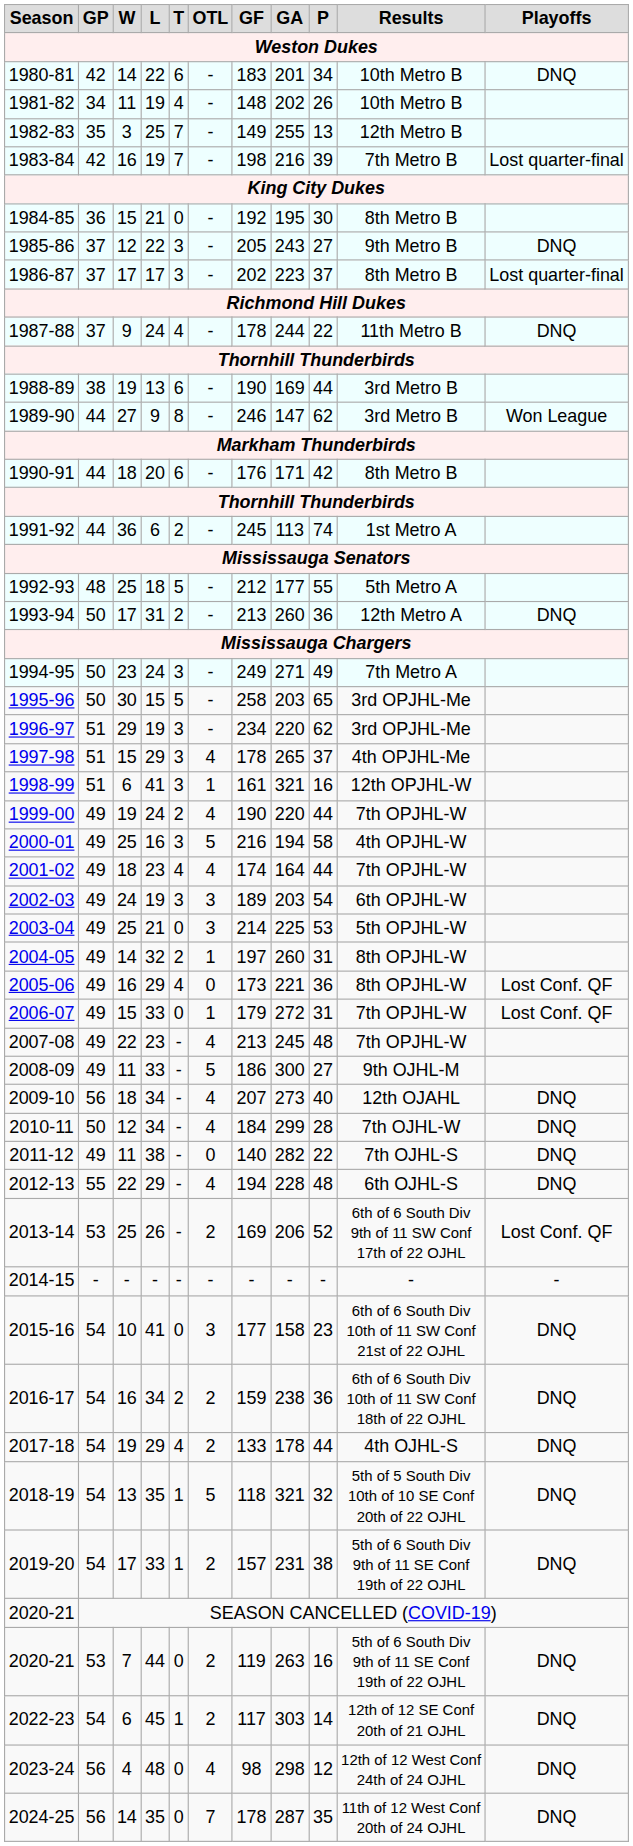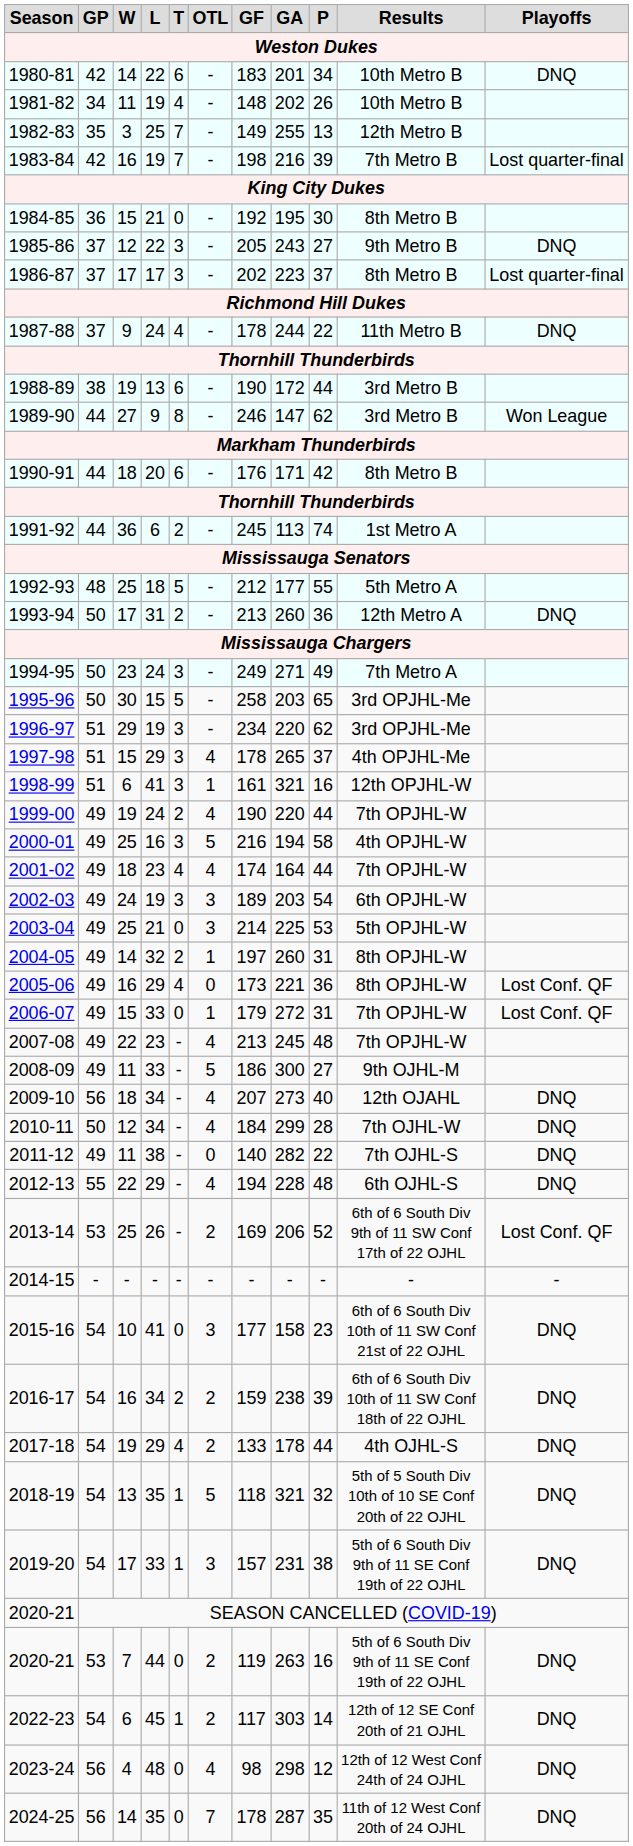1988-89 | GA: 169 -> 172
2016-17 | P: 36 -> 39
2019-20 | OTL: 2 -> 3
